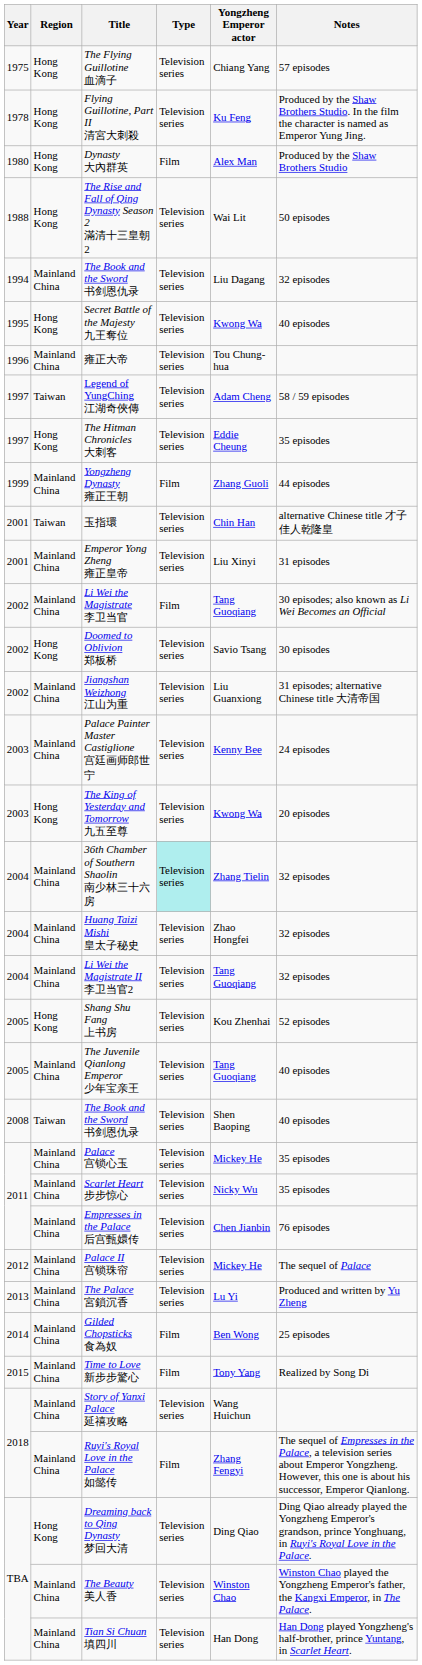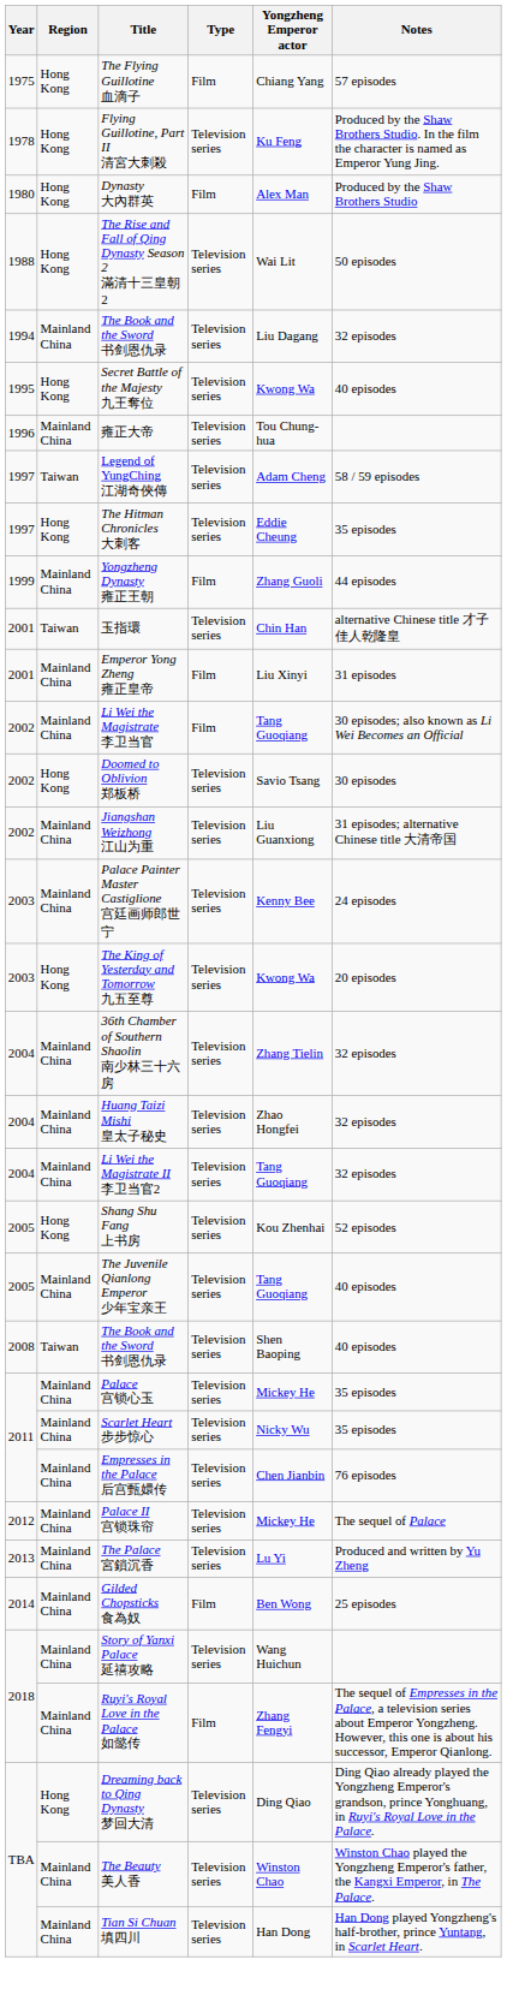The Flying Guillotine 血滴子 | Type: Television series -> Film
Emperor Yong Zheng 雍正皇帝 | Type: Television series -> Film
36th Chamber of Southern Shaolin 南少林三十六房 | Type: paleturquoise background -> no background
- row: 2015 | Mainland China | Time to Love 新步步驚心 | Film | Tony Yang | Realized by Song Di
